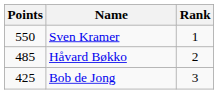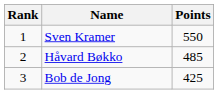columns swapped: Rank <-> Points
